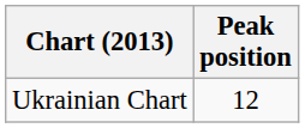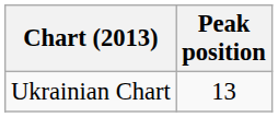Ukrainian Chart | Peak position: 12 -> 13
